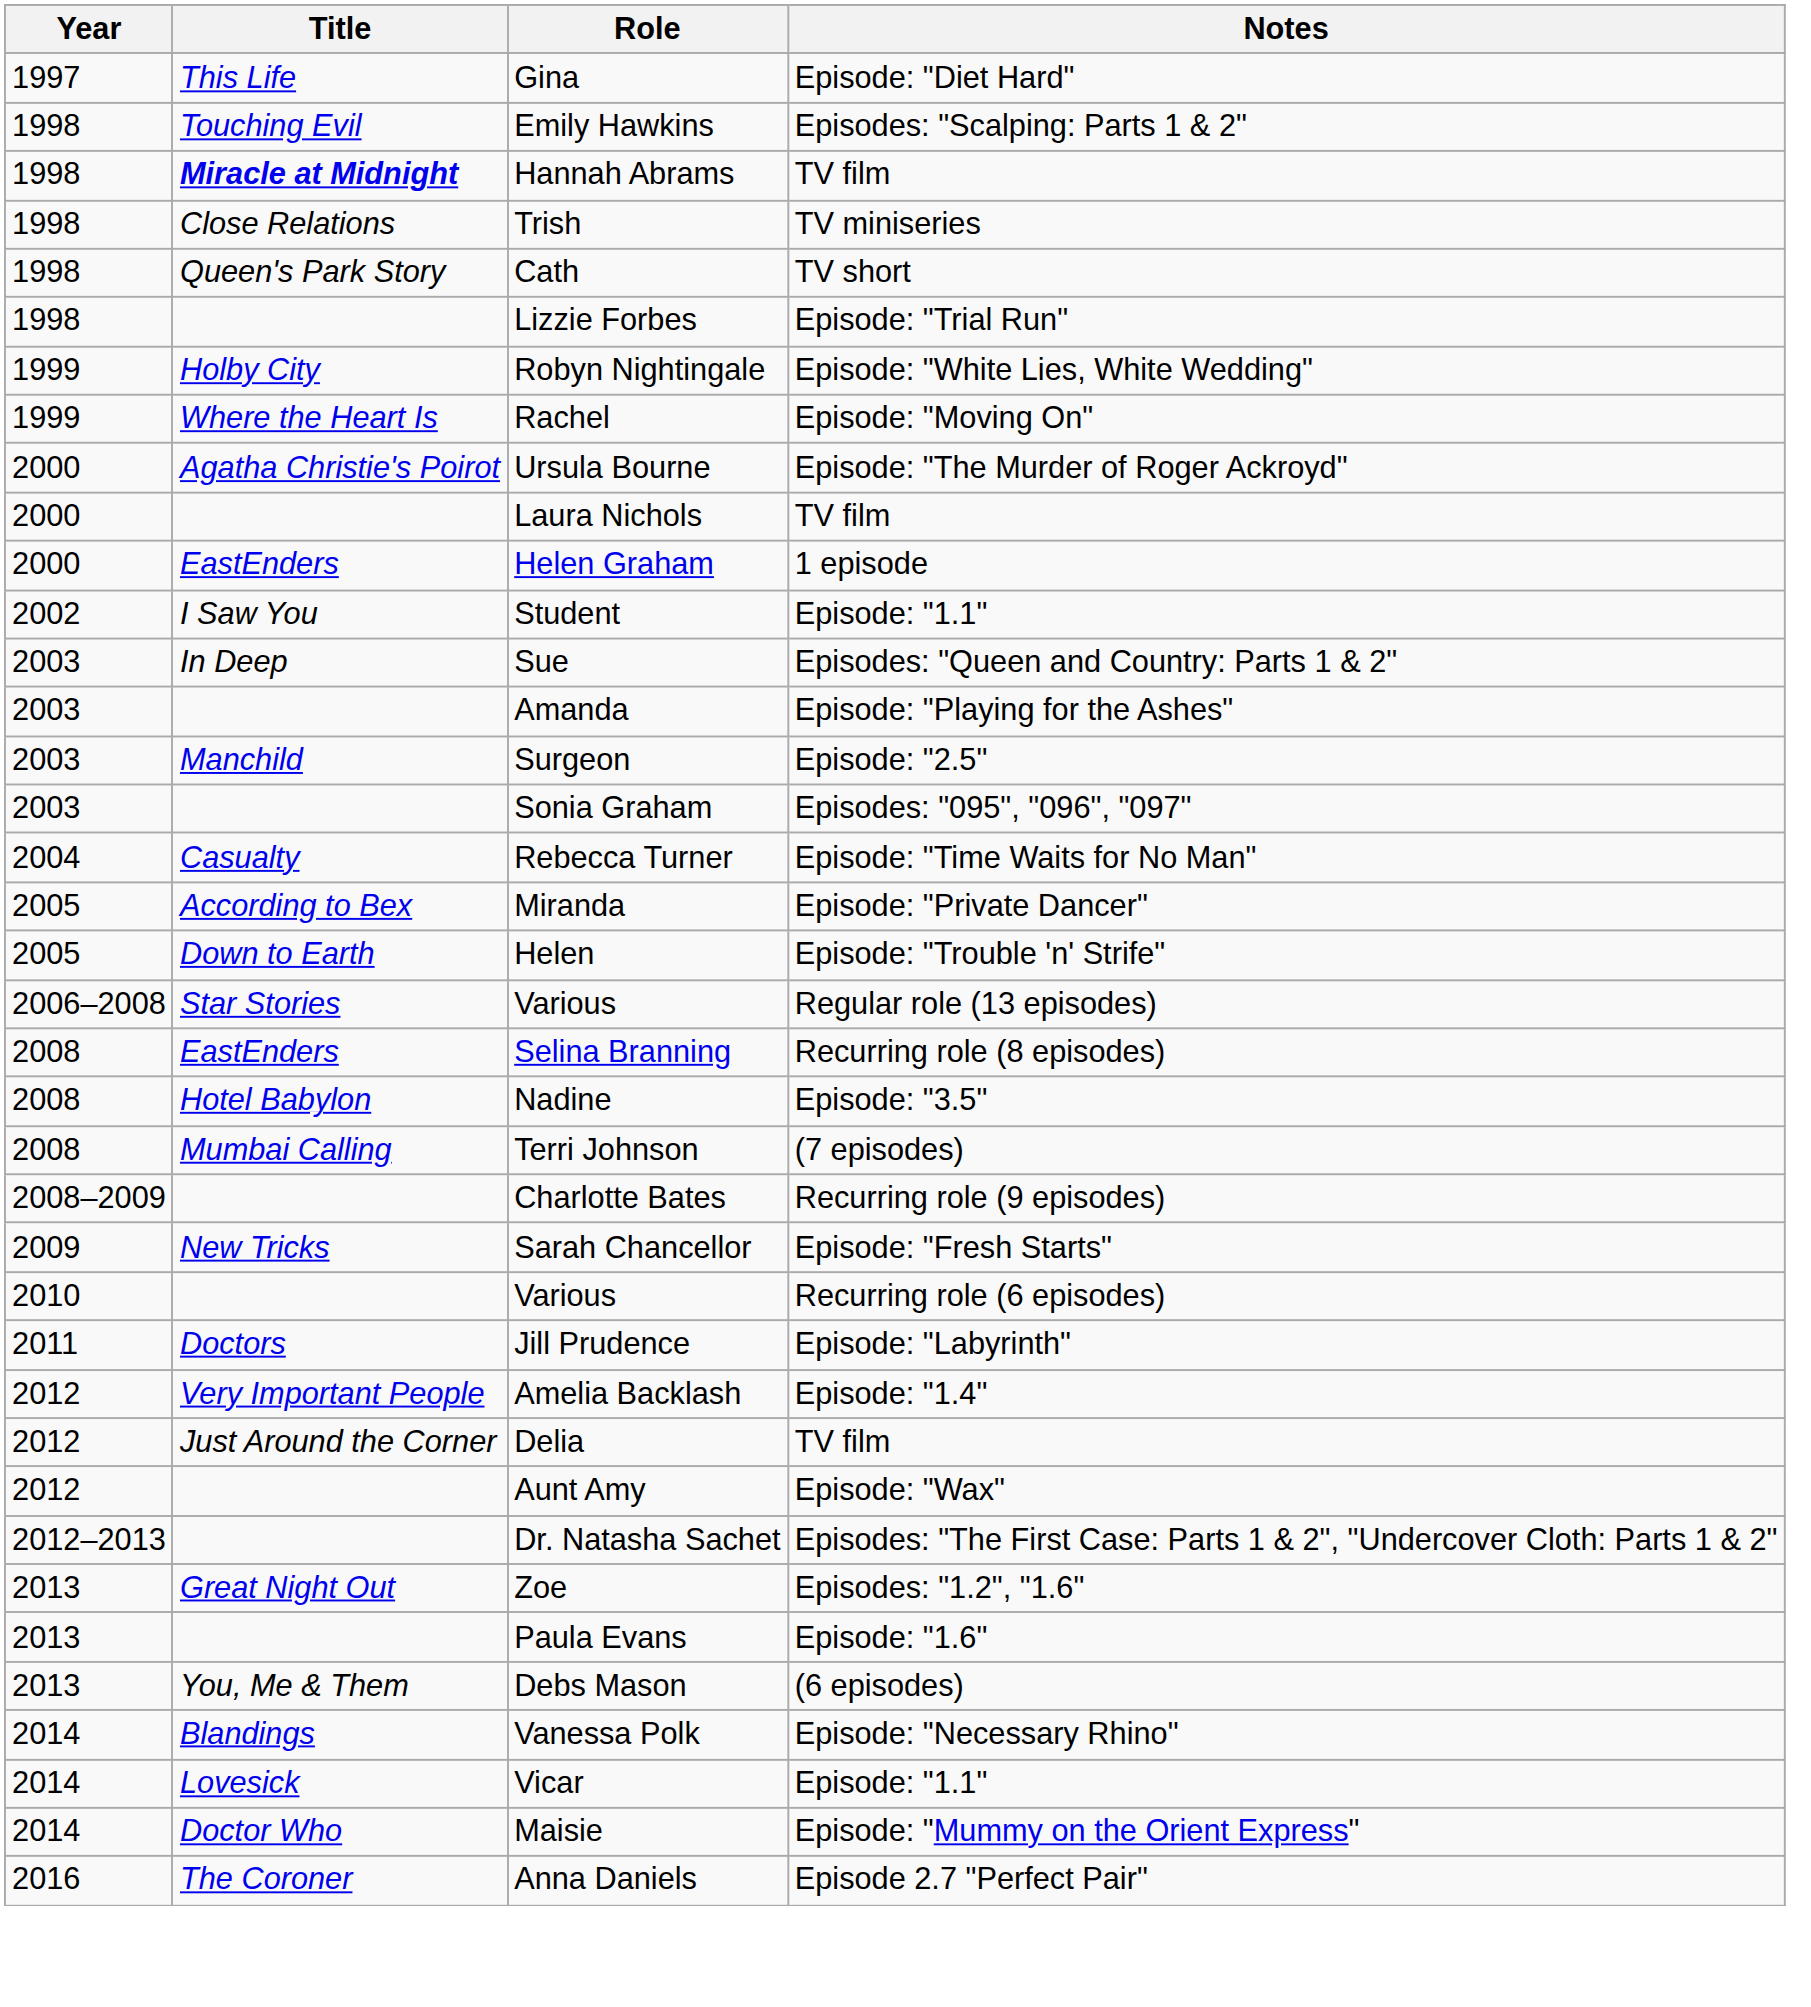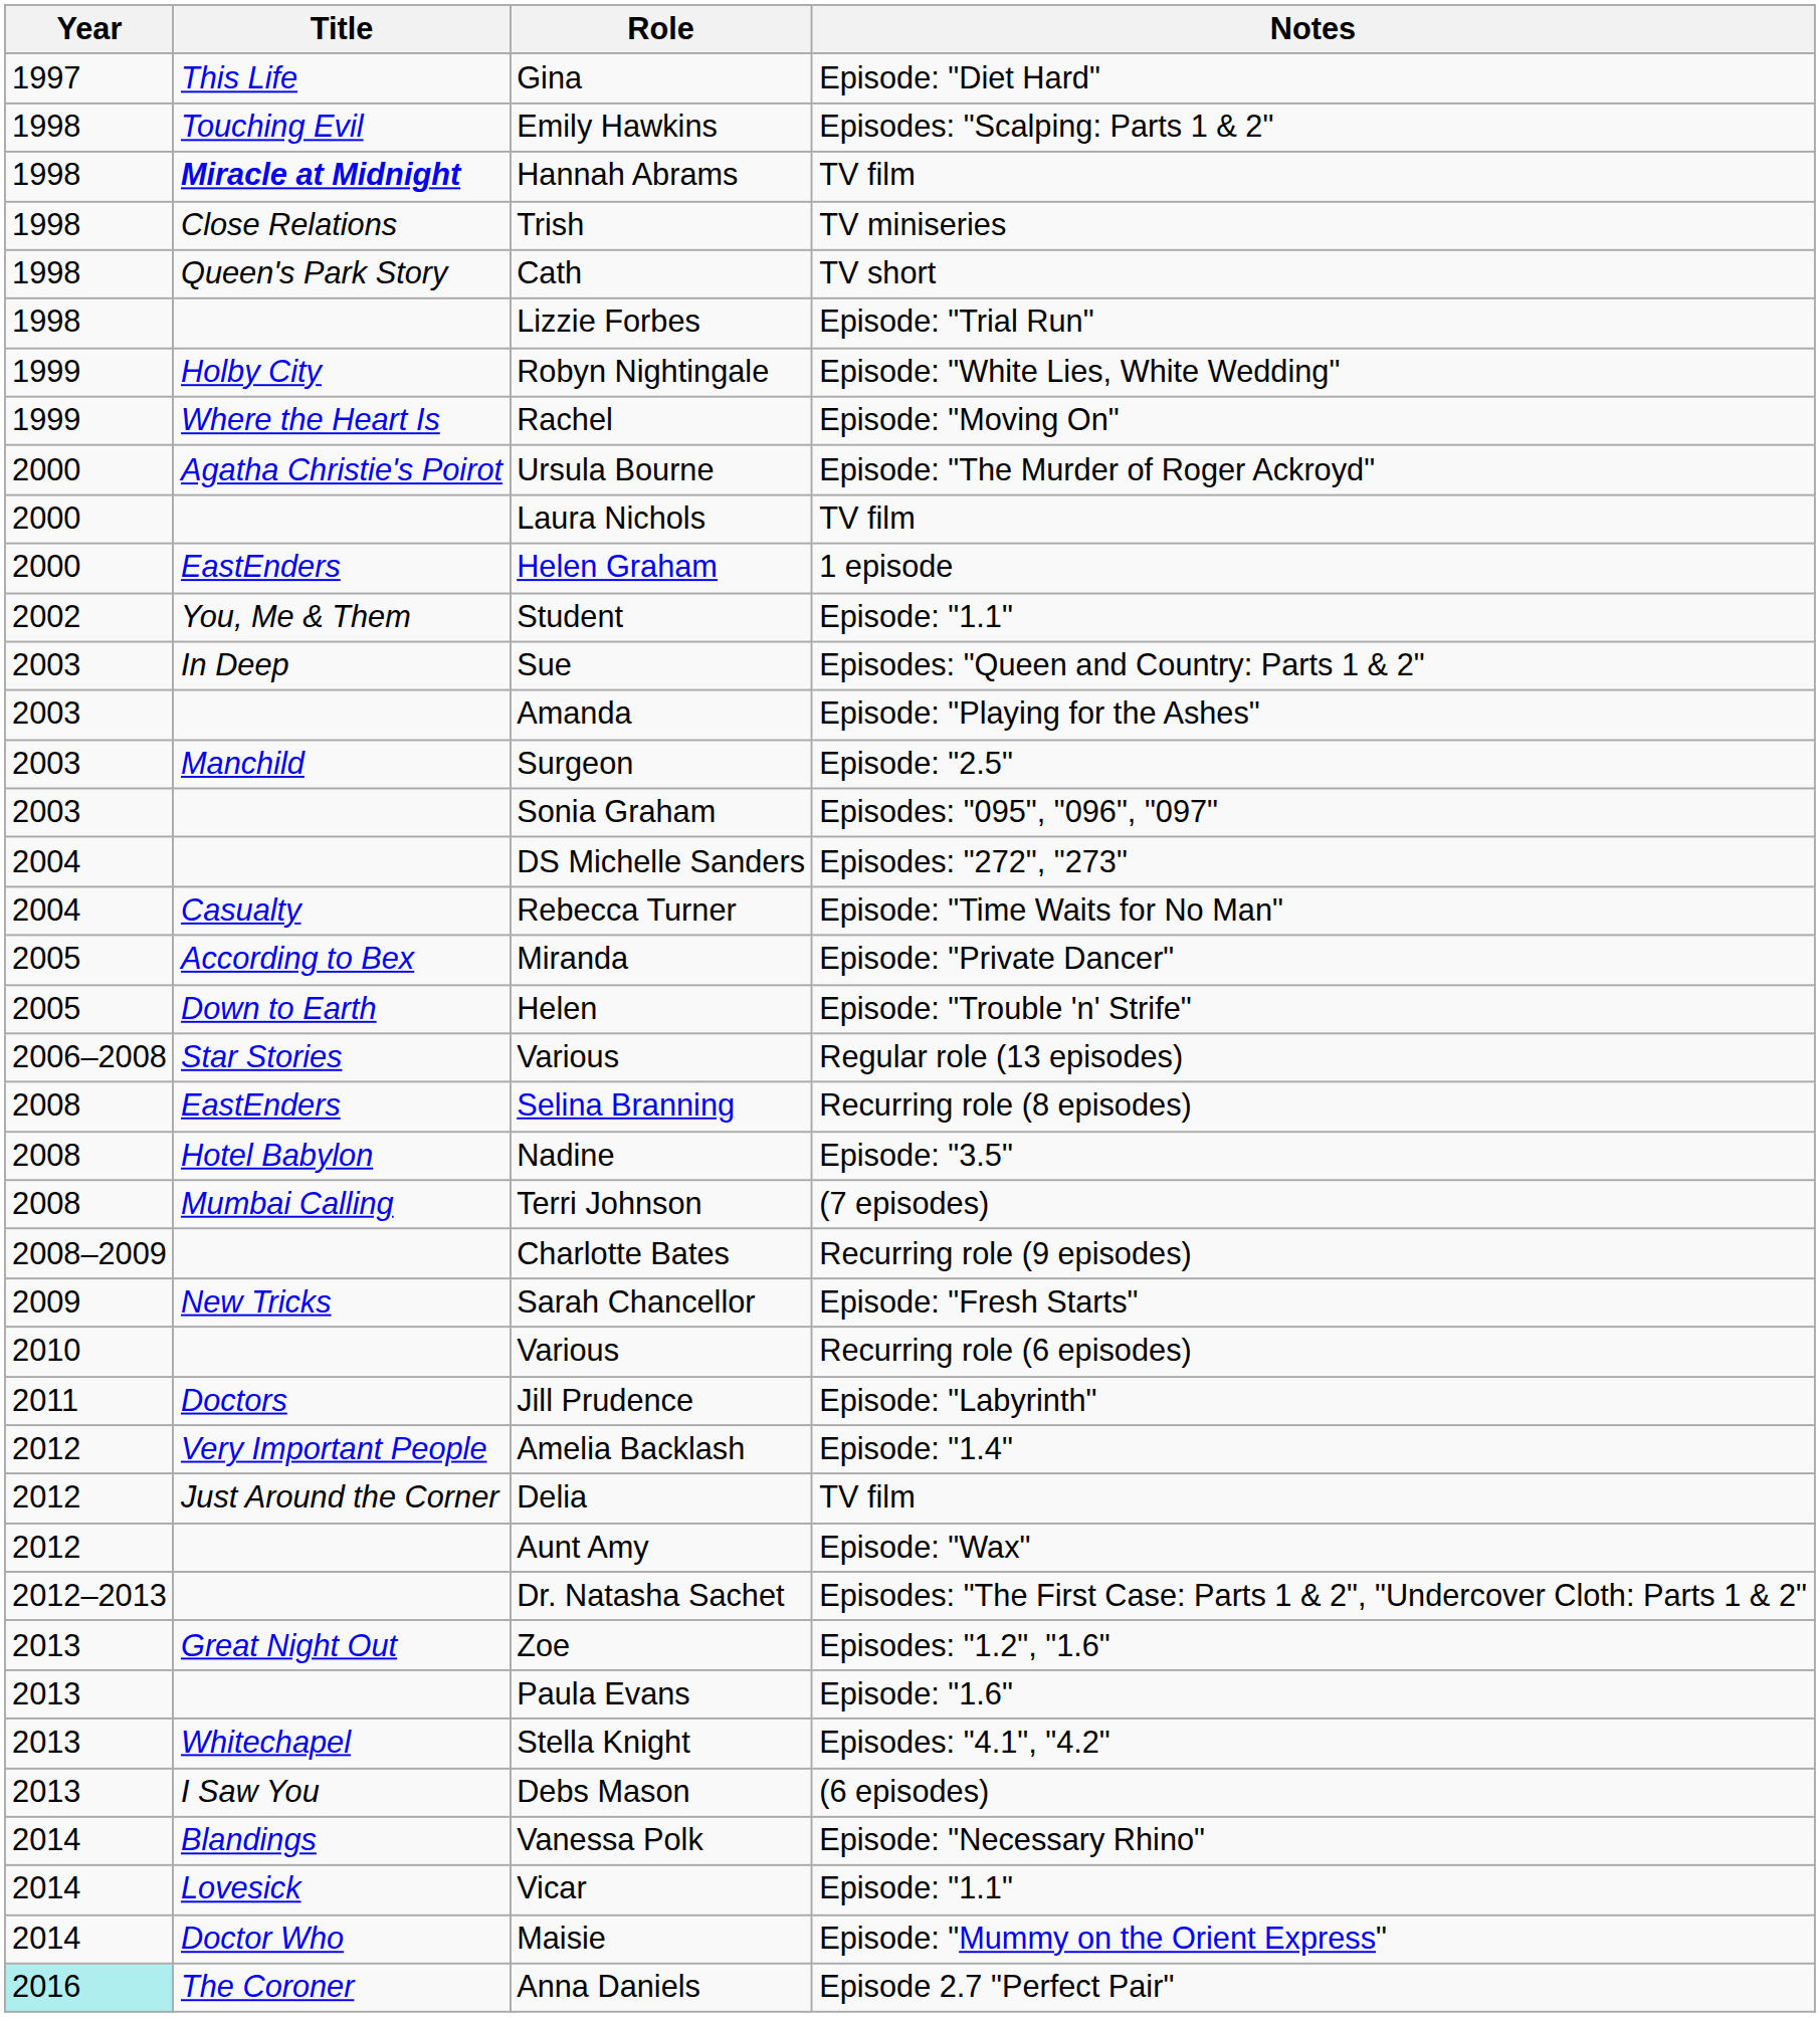Student | Title: I Saw You -> You, Me & Them
+ row: 2004 | DS Michelle Sanders | Episodes: "272", "273"
+ row: 2013 | Whitechapel | Stella Knight | Episodes: "4.1", "4.2"
Debs Mason | Title: You, Me & Them -> I Saw You
Anna Daniels | Year: no background -> paleturquoise background
